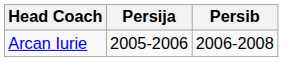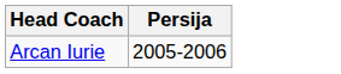- column: Persib | 2006-2008
